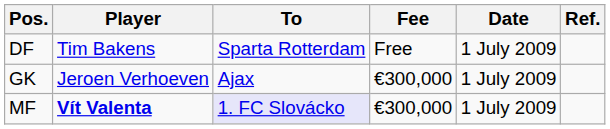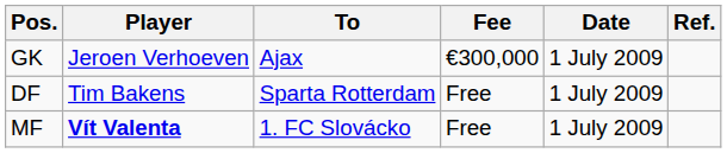rows swapped: GK <-> DF
MF | To: lavender background -> no background
MF | Fee: €300,000 -> Free
